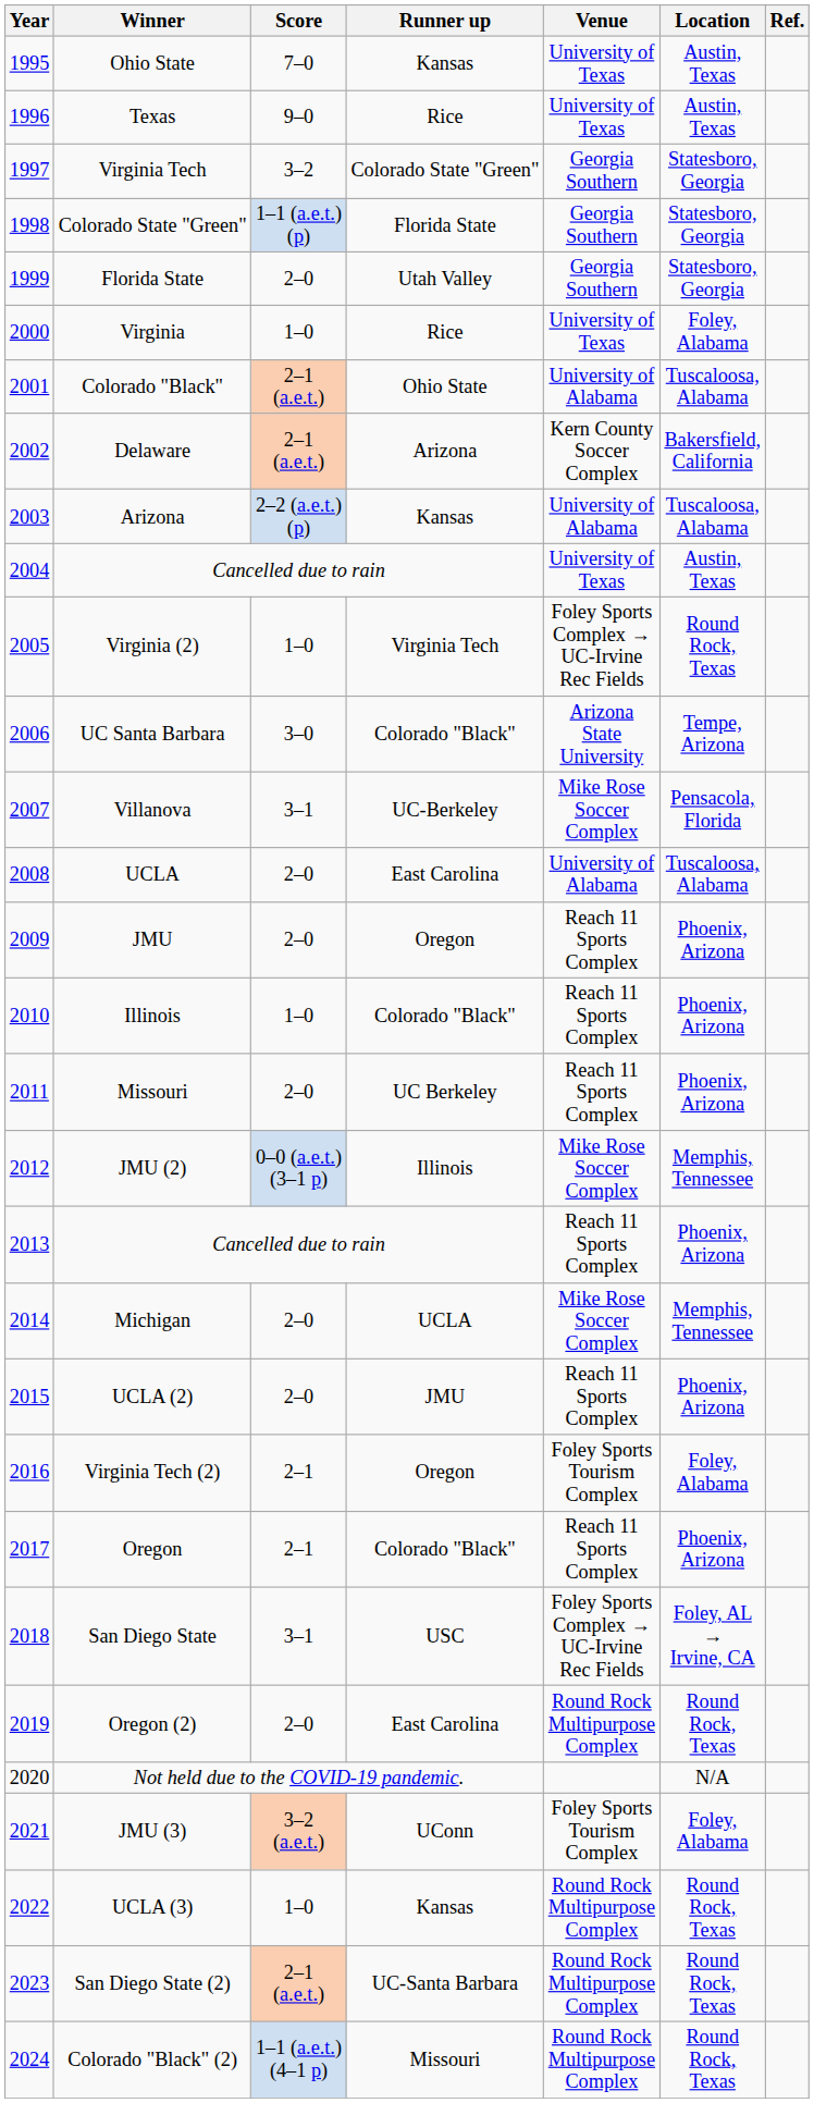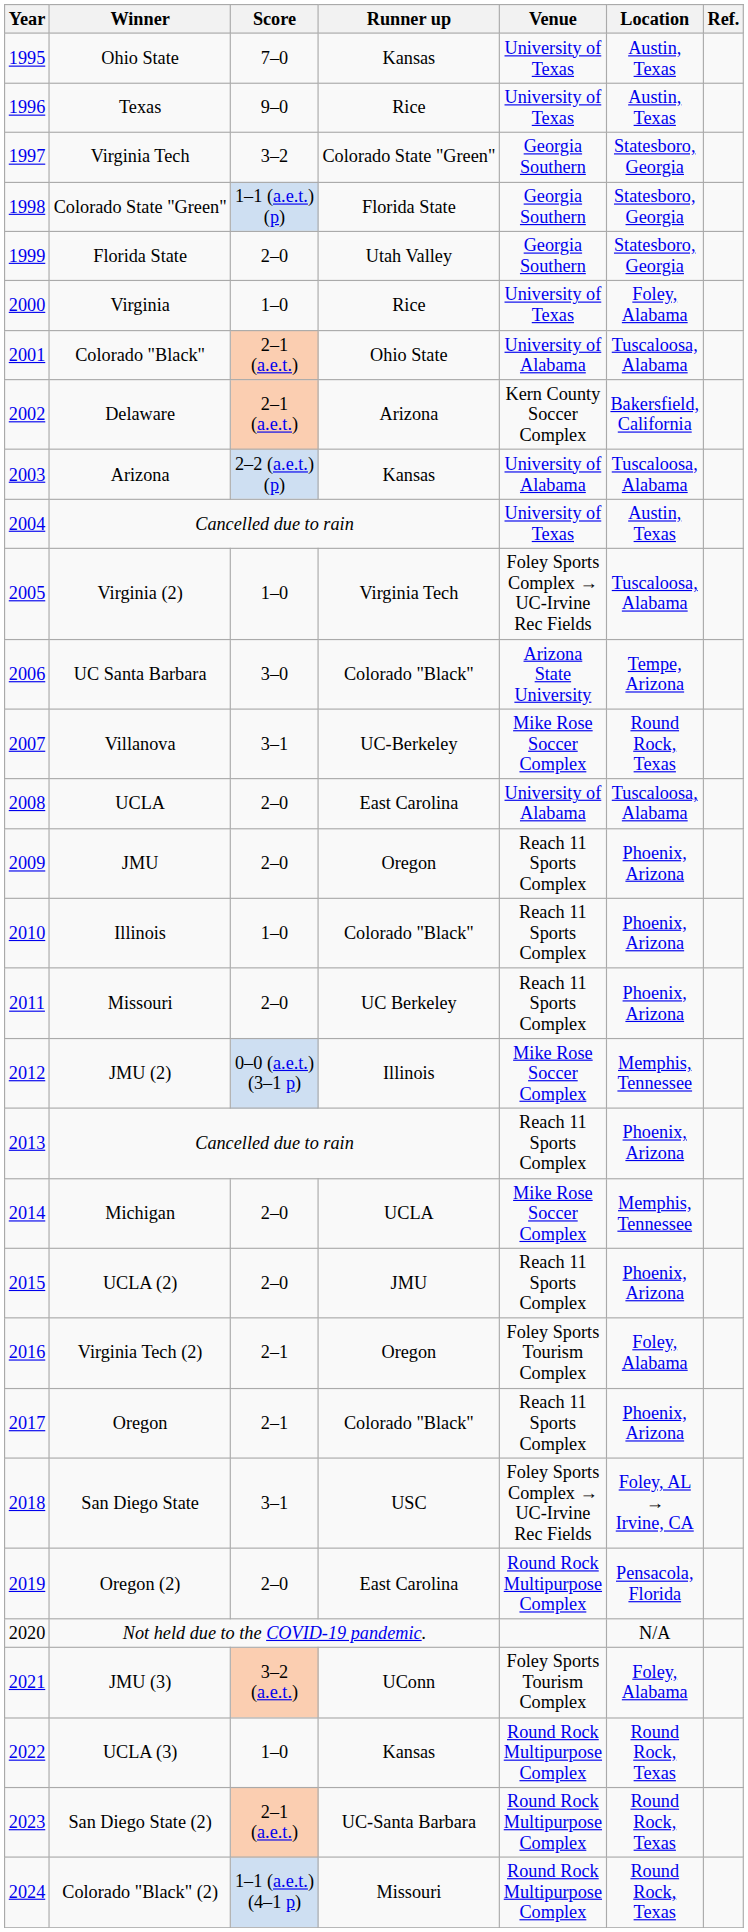Virginia (2) | Location: Round Rock, Texas -> Tuscaloosa, Alabama
Villanova | Location: Pensacola, Florida -> Round Rock, Texas
Oregon (2) | Location: Round Rock, Texas -> Pensacola, Florida
